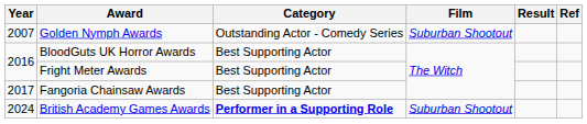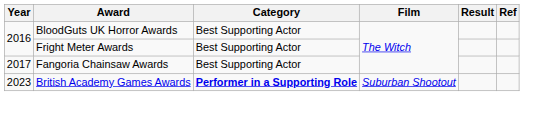- row: 2007 | Golden Nymph Awards | Outstanding Actor - Comedy Series | Suburban Shootout
British Academy Games Awards | Year: 2024 -> 2023
